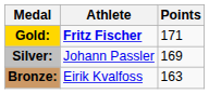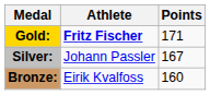Silver: | Points: 169 -> 167
Bronze: | Points: 163 -> 160
